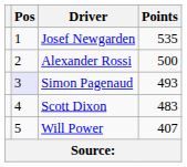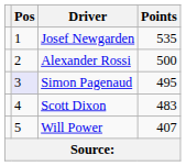Simon Pagenaud | Points: 493 -> 495
